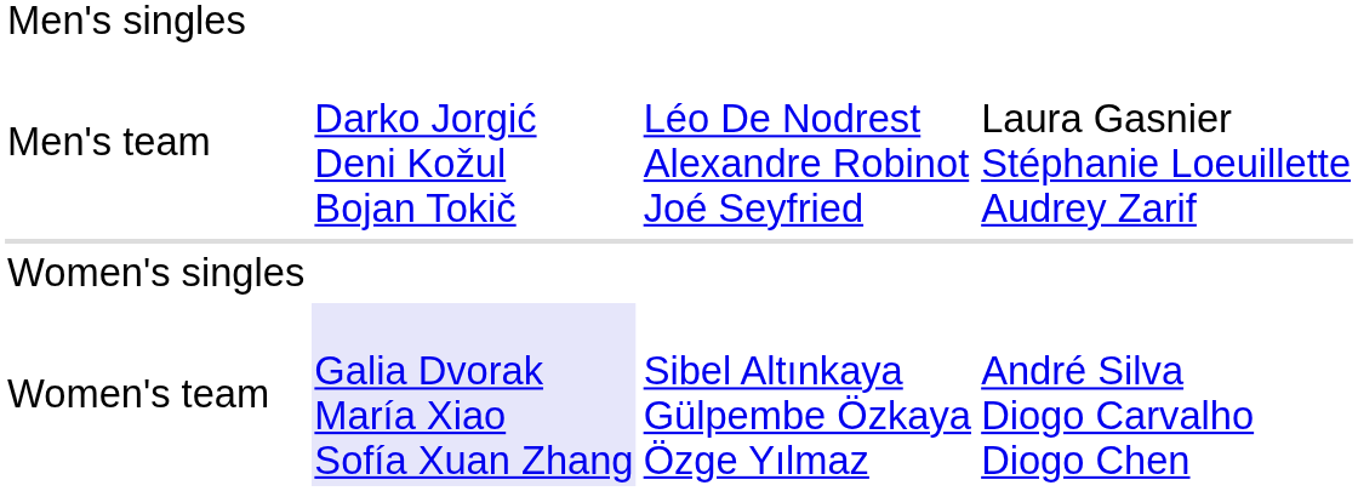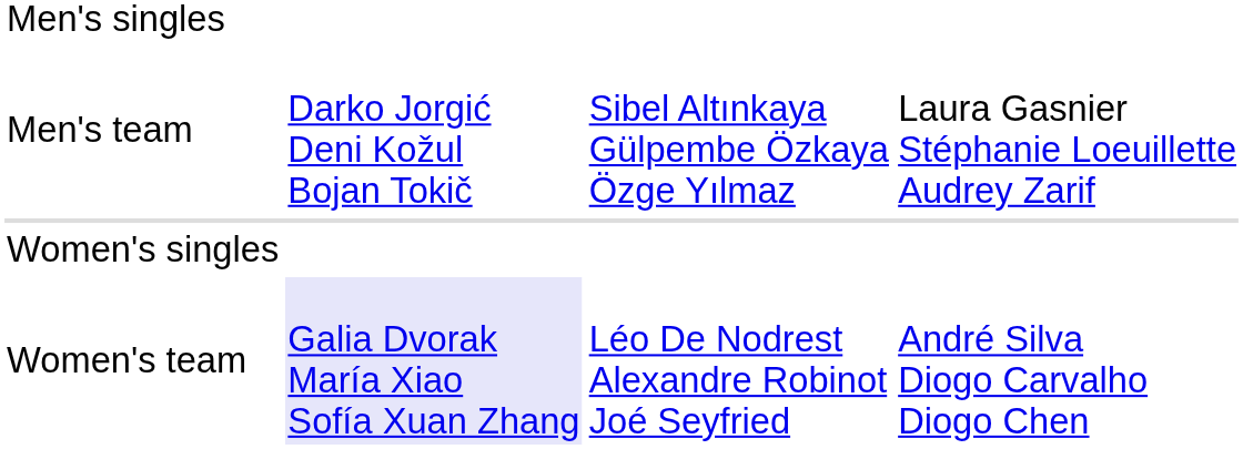Men's team | column 3: Léo De Nodrest Alexandre Robinot Joé Seyfried -> Sibel Altınkaya Gülpembe Özkaya Özge Yılmaz
Women's team | column 3: Sibel Altınkaya Gülpembe Özkaya Özge Yılmaz -> Léo De Nodrest Alexandre Robinot Joé Seyfried
